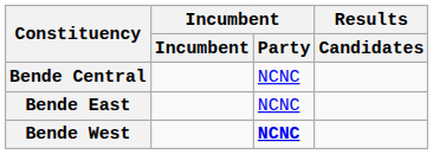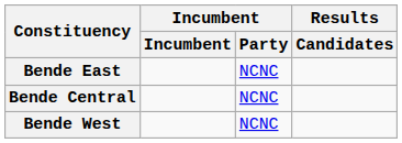rows swapped: Bende Central <-> Bende East
Bende West | Incumbent / Party: bold -> normal
